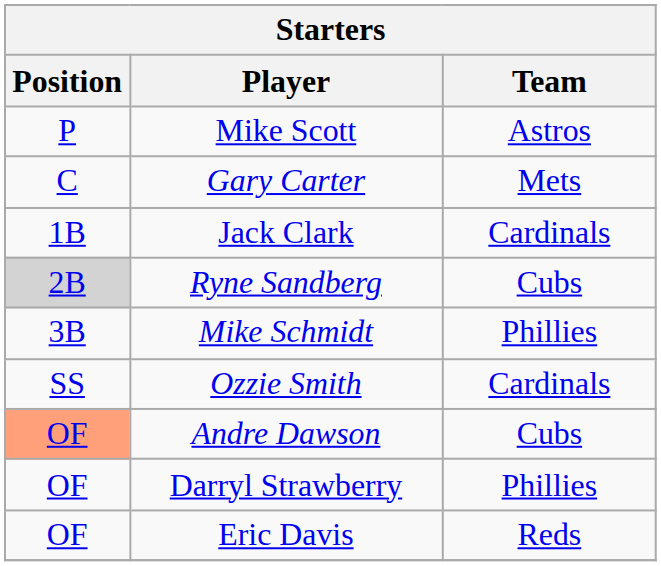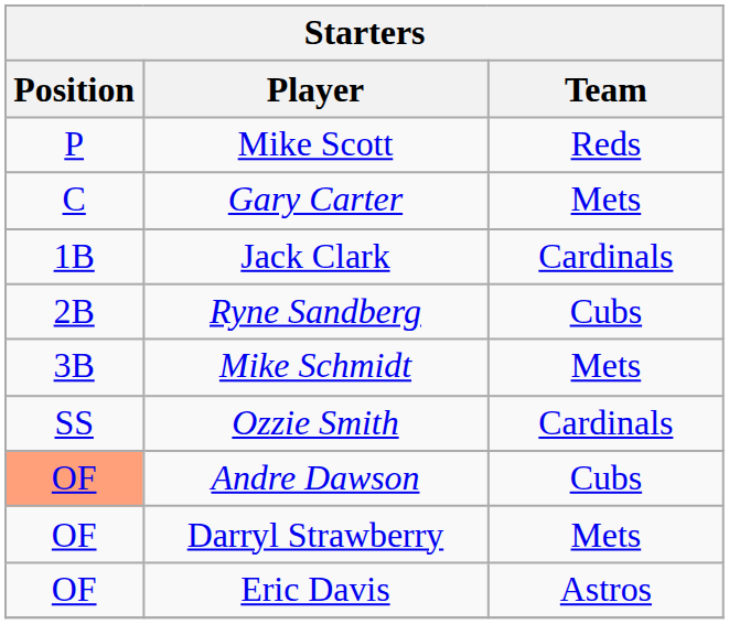Mike Scott | Team: Astros -> Reds
Ryne Sandberg | Position: lightgrey background -> no background
Mike Schmidt | Team: Phillies -> Mets
Darryl Strawberry | Team: Phillies -> Mets
Eric Davis | Team: Reds -> Astros
